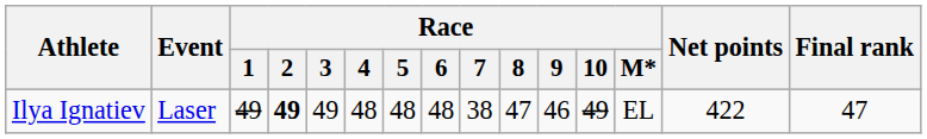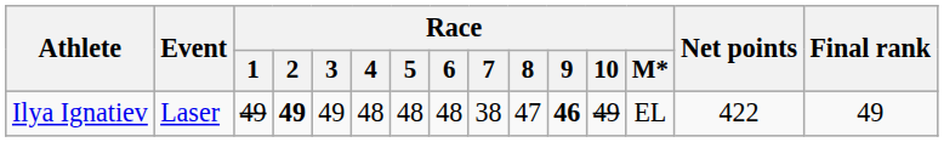Ilya Ignatiev | Race / 9: normal -> bold
Ilya Ignatiev | Final rank: 47 -> 49
